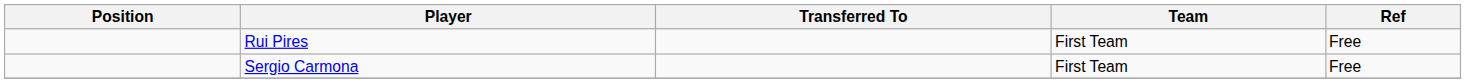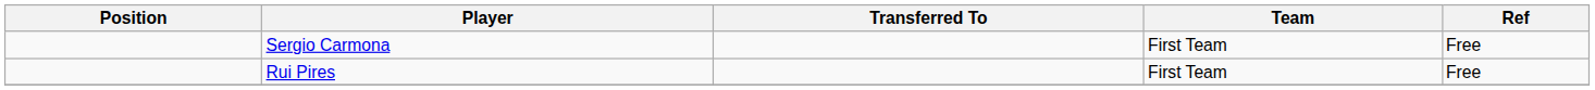rows swapped: Sergio Carmona <-> Rui Pires
